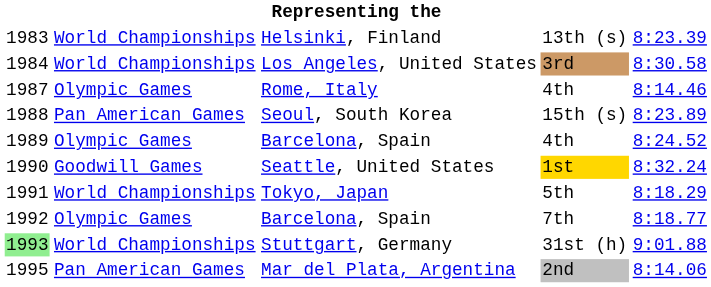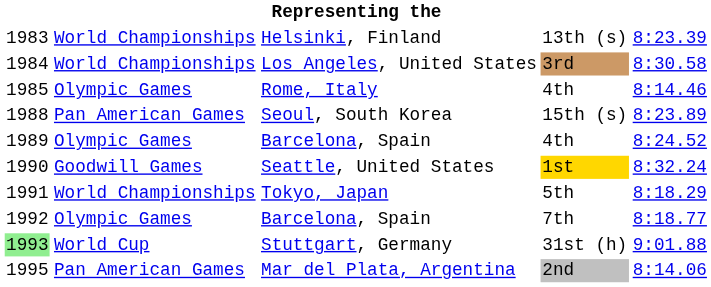Rome, Italy | column 1: 1987 -> 1985
Stuttgart, Germany | column 2: World Championships -> World Cup
